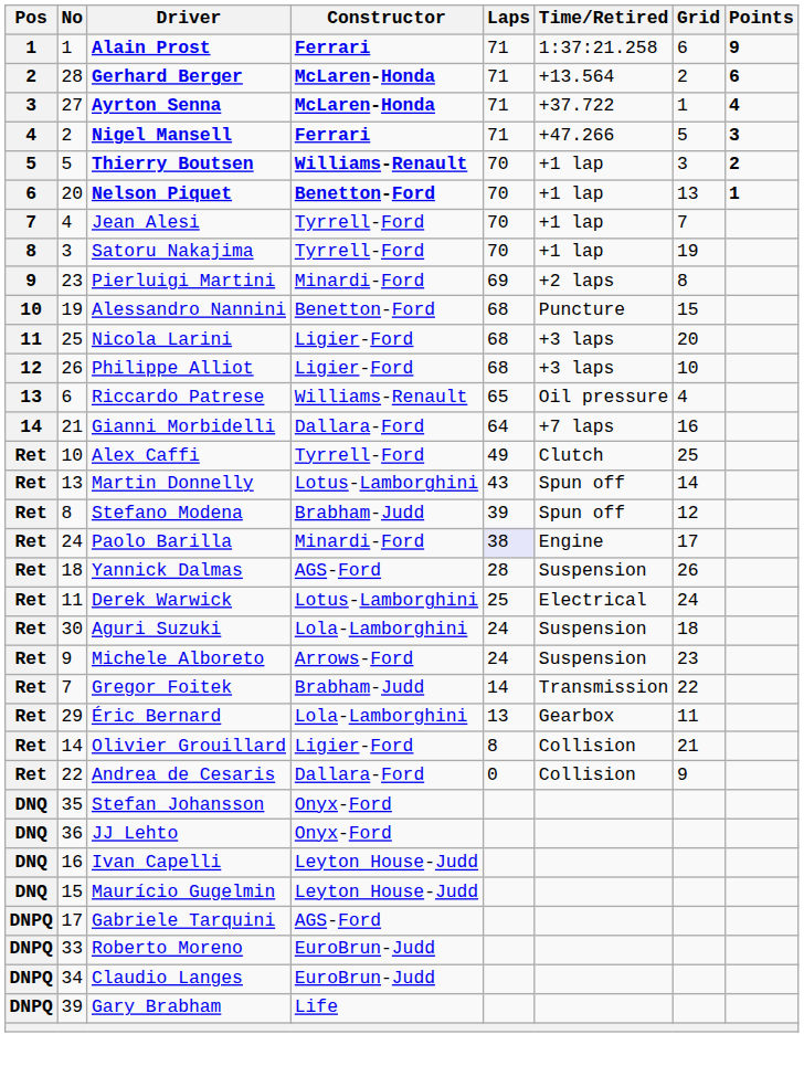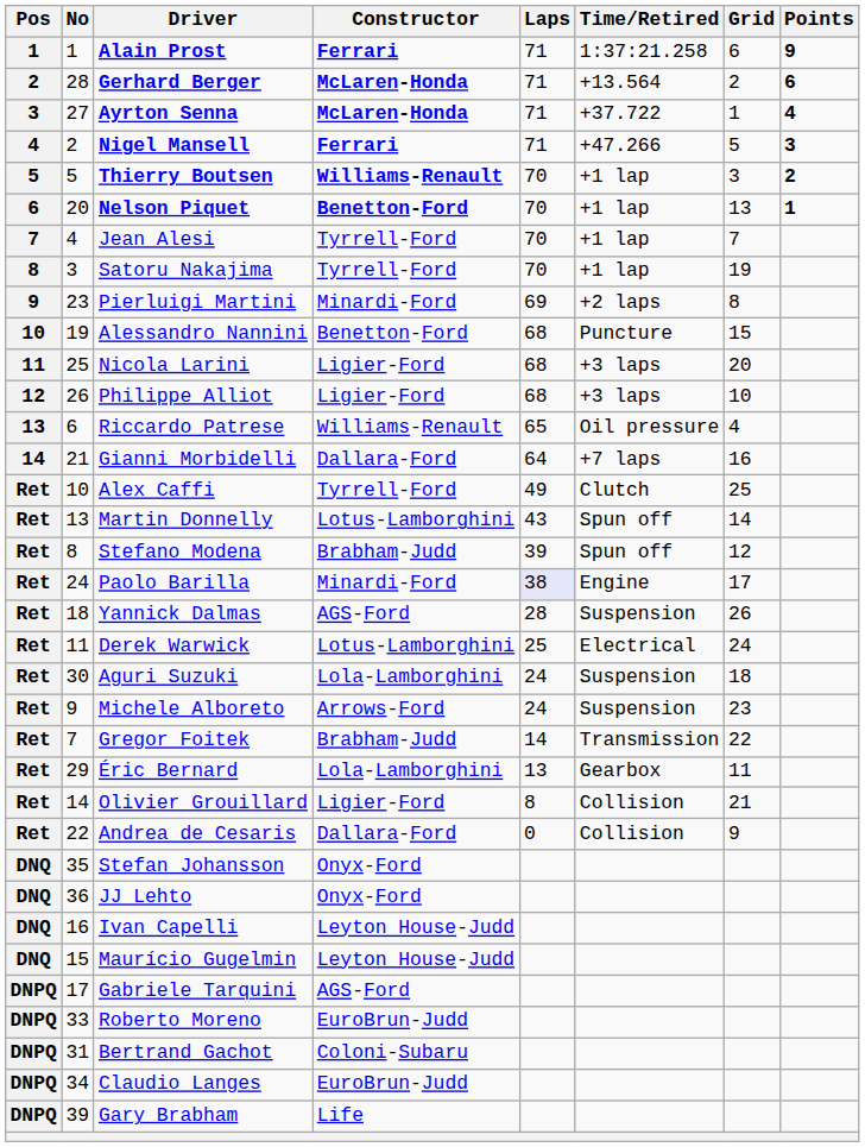+ row: DNPQ | 31 | Bertrand Gachot | Coloni-Subaru
